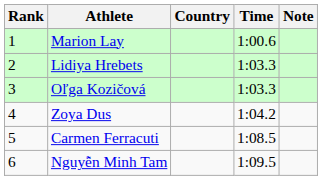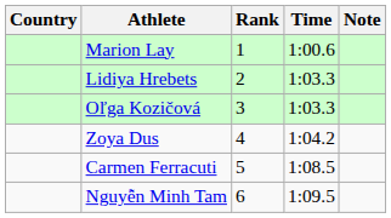columns swapped: Rank <-> Country
